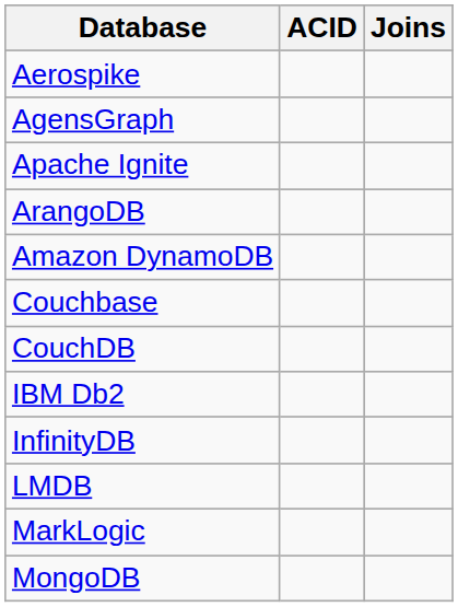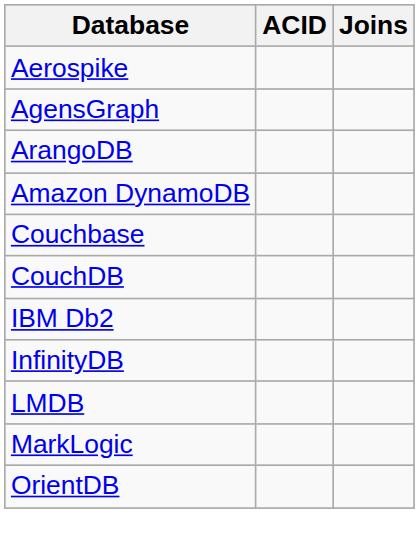- row: Apache Ignite
- row: MongoDB
+ row: OrientDB
